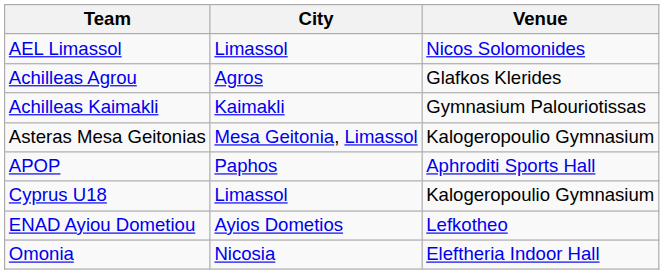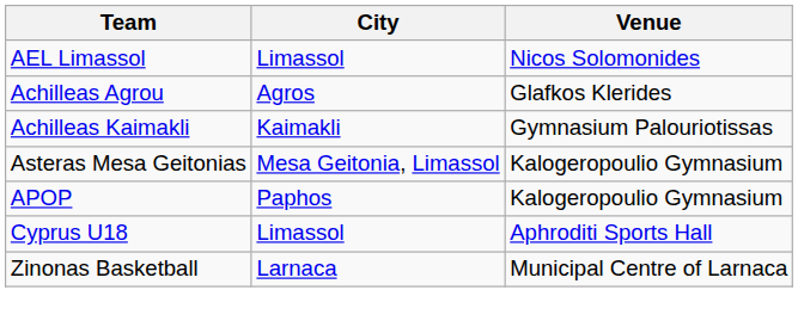APOP | Venue: Aphroditi Sports Hall -> Kalogeropoulio Gymnasium
Cyprus U18 | Venue: Kalogeropoulio Gymnasium -> Aphroditi Sports Hall
- row: ENAD Ayiou Dometiou | Ayios Dometios | Lefkotheo
- row: Omonia | Nicosia | Eleftheria Indoor Hall
+ row: Zinonas Basketball | Larnaca | Municipal Centre of Larnaca
